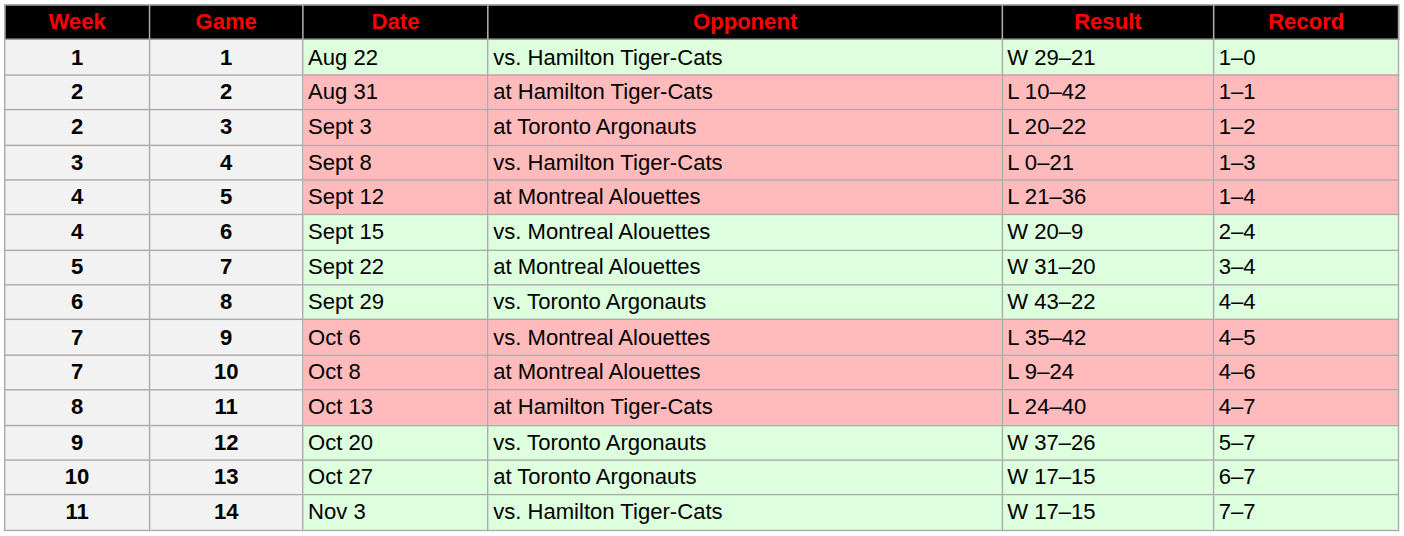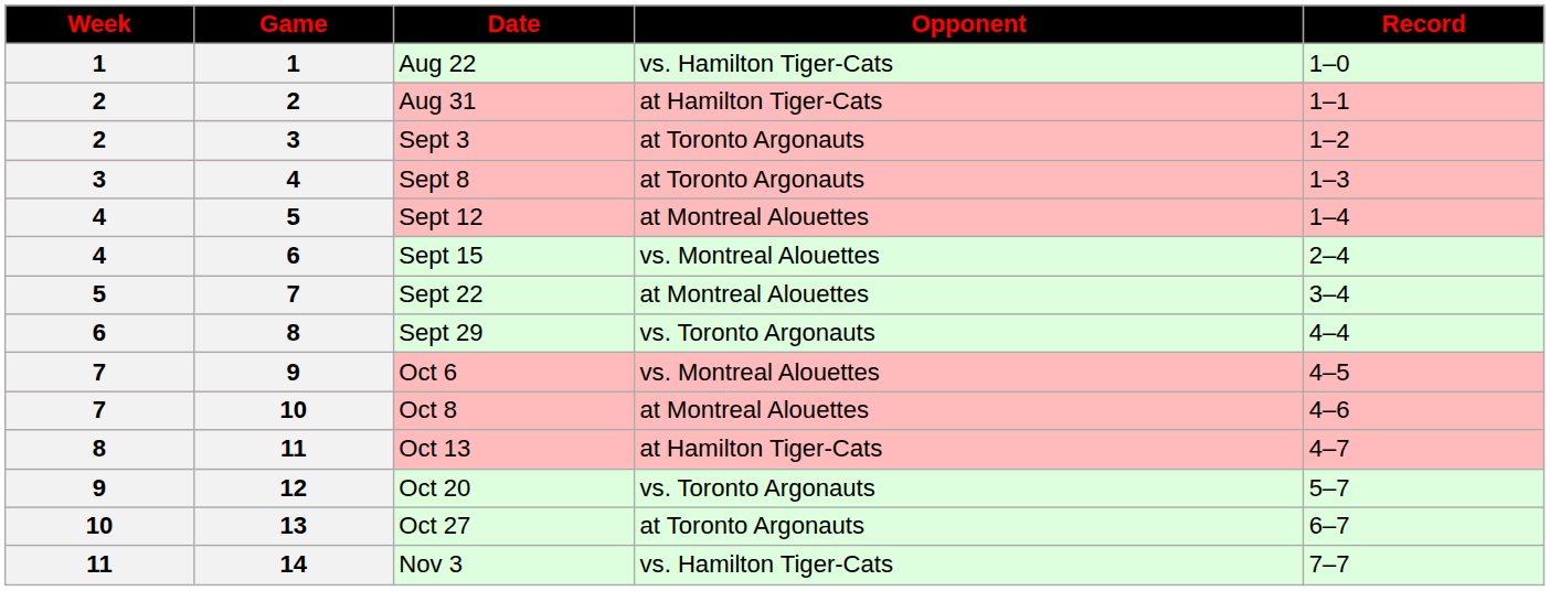- column: Result | W 29–21 | L 10–42 | L 20–22 | L 0–21 | L 21–36 | W 20–9 | W 31–20 | W 43–22 | L 35–42 | L 9–24 | L 24–40 | W 37–26 | W 17–15 | W 17–15
Sept 8 | Opponent: vs. Hamilton Tiger-Cats -> at Toronto Argonauts
